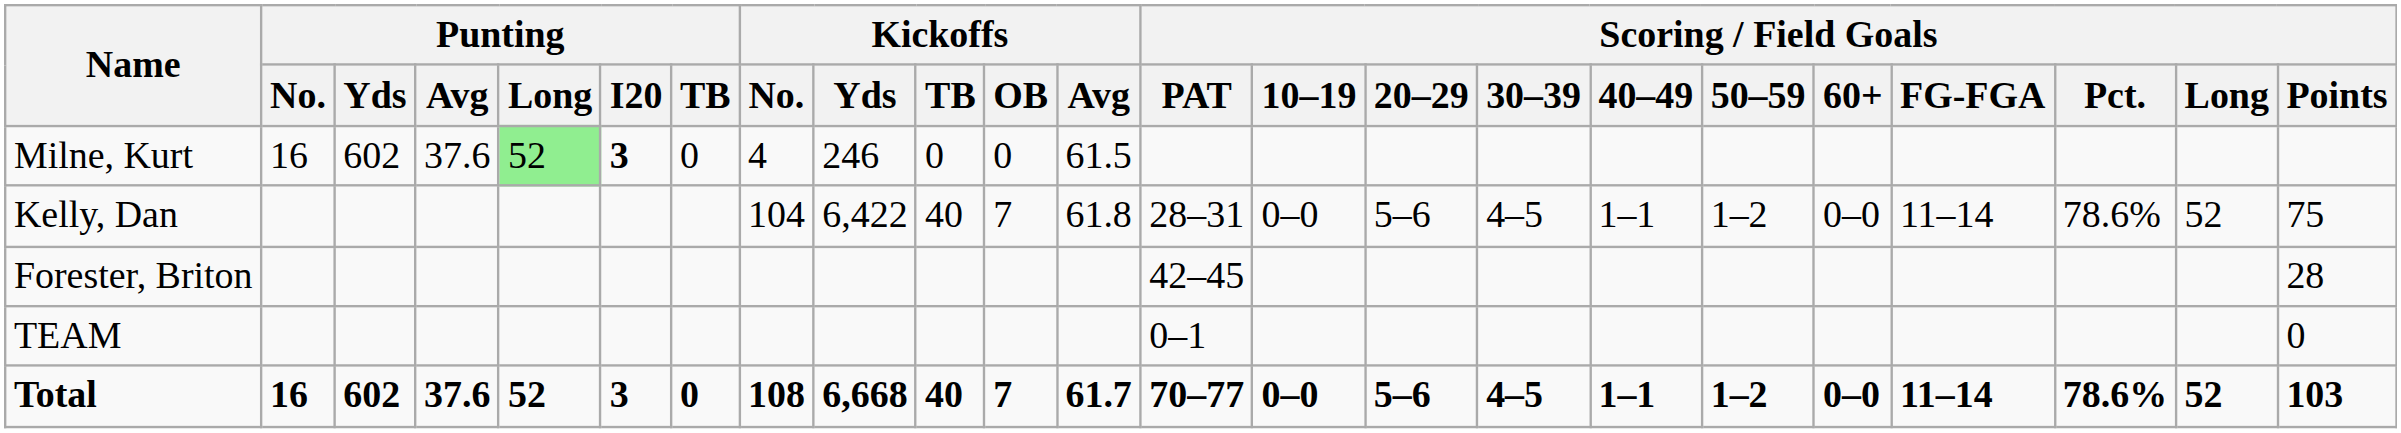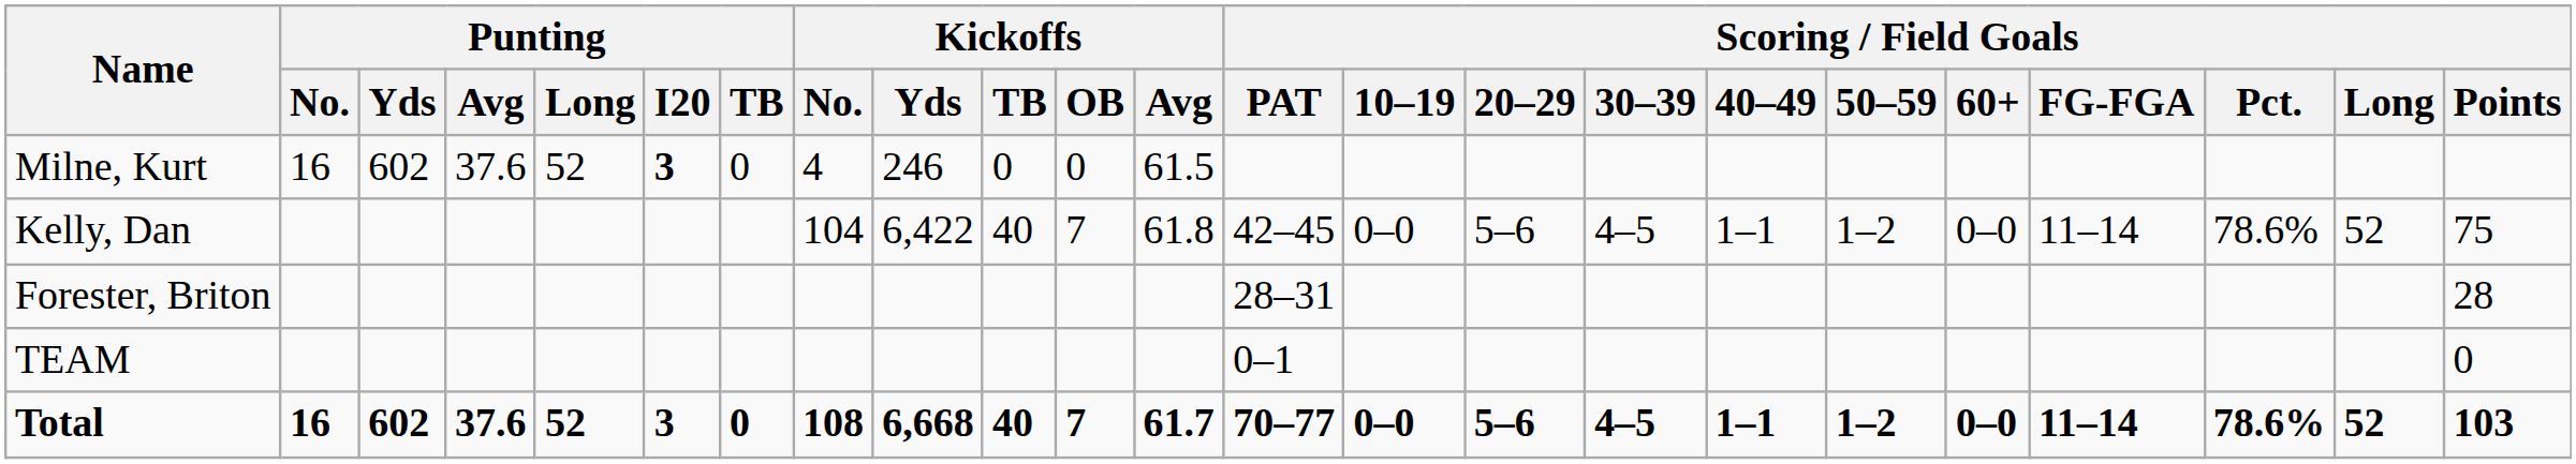Milne, Kurt | Punting / Long: lightgreen background -> no background
Kelly, Dan | Scoring / Field Goals / PAT: 28–31 -> 42–45
Forester, Briton | Scoring / Field Goals / PAT: 42–45 -> 28–31
